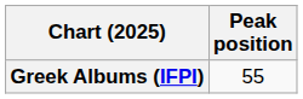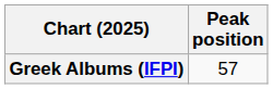Greek Albums (IFPI) | Peak position: 55 -> 57
